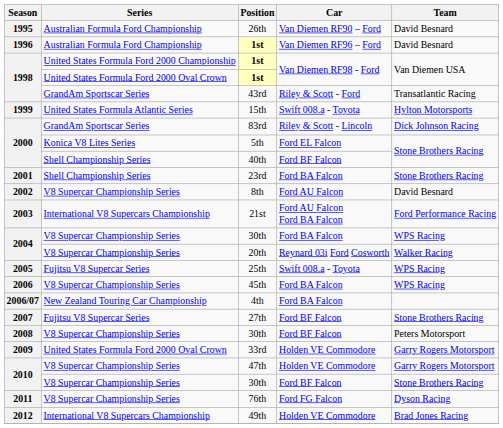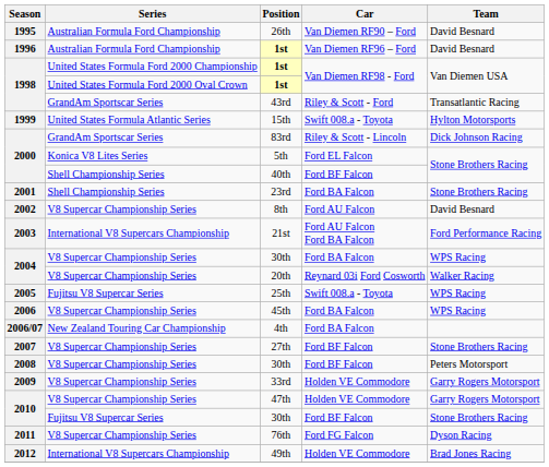27th | Series: Fujitsu V8 Supercar Series -> V8 Supercar Championship Series
33rd | Series: United States Formula Ford 2000 Oval Crown -> V8 Supercar Championship Series
2010 / 30th | Series: V8 Supercar Championship Series -> Fujitsu V8 Supercar Series
